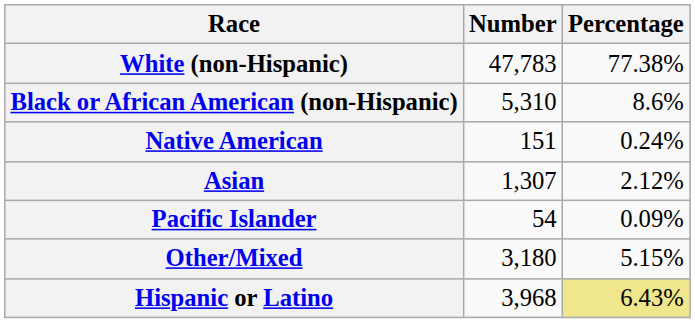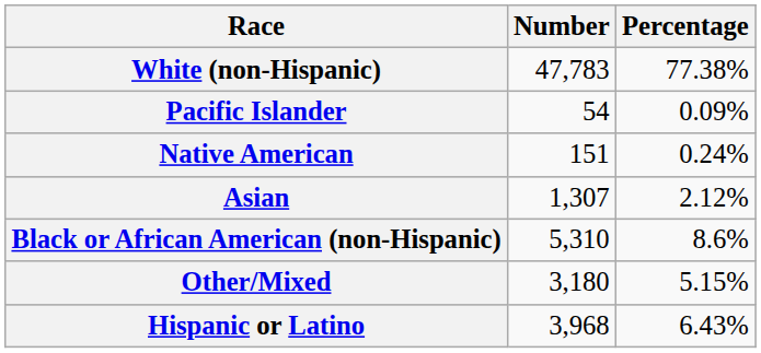rows swapped: Black or African American (non-Hispanic) <-> Pacific Islander
Hispanic or Latino | Percentage: khaki background -> no background
